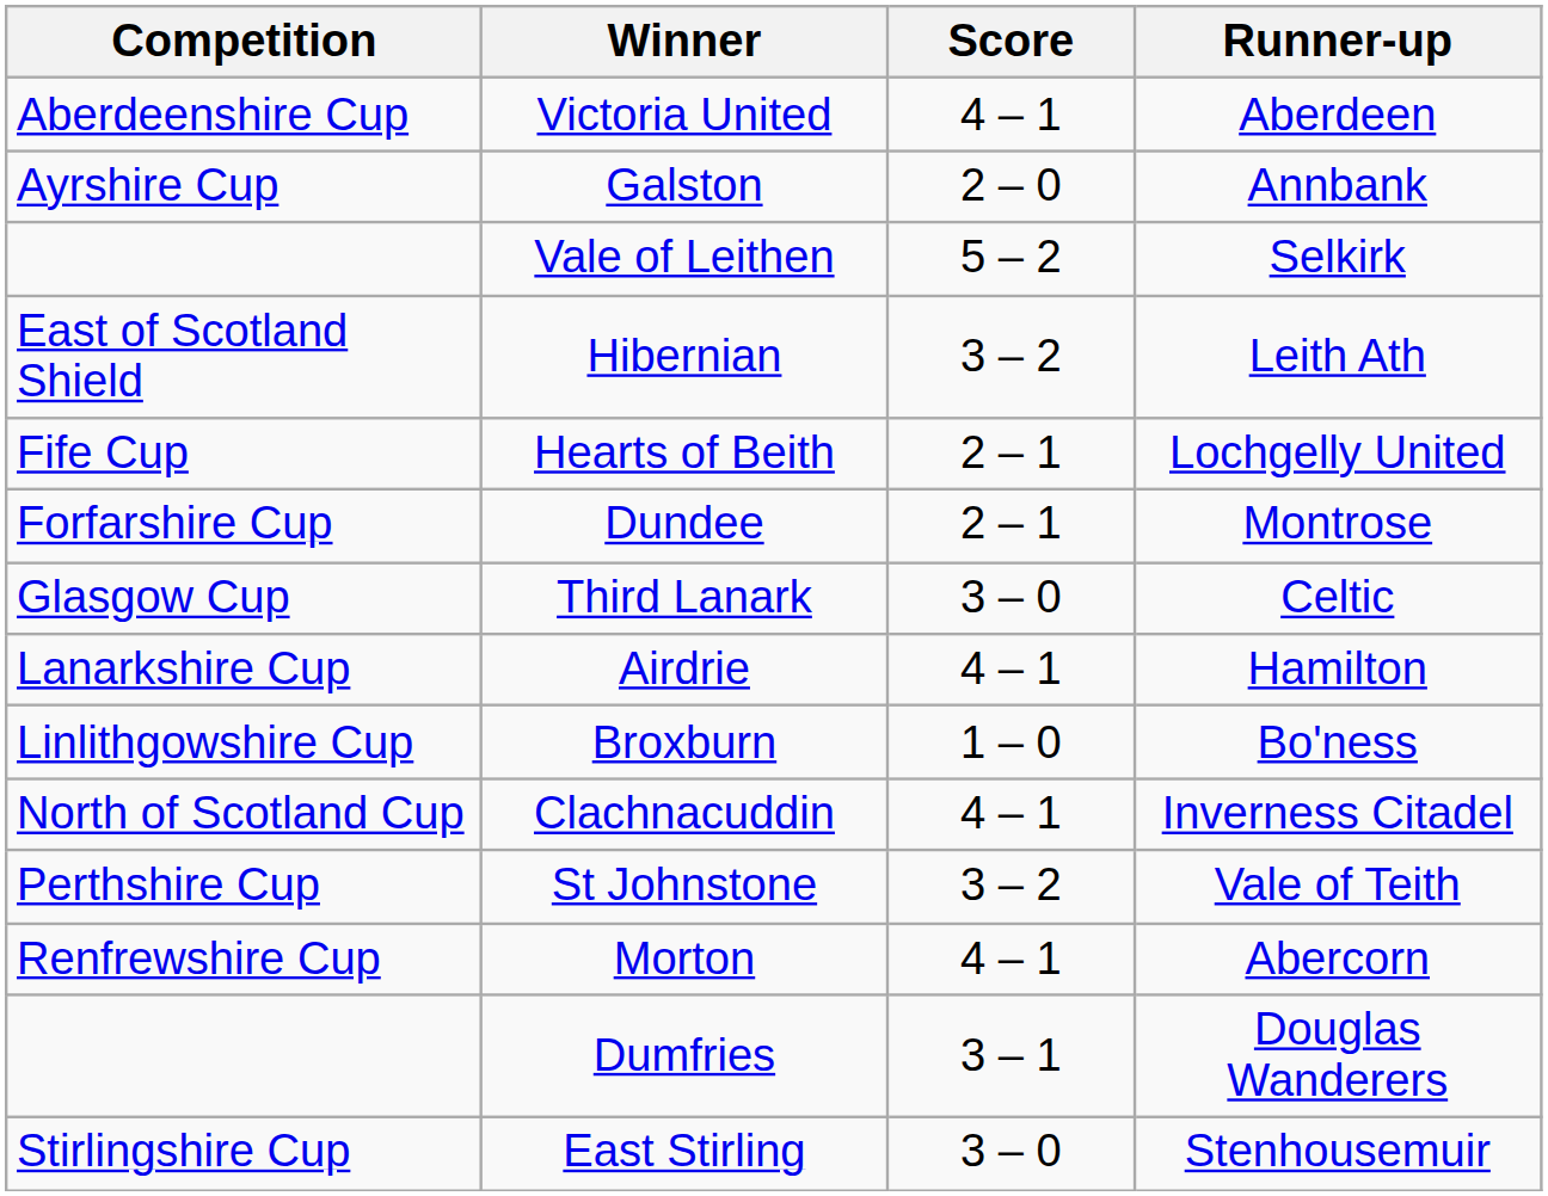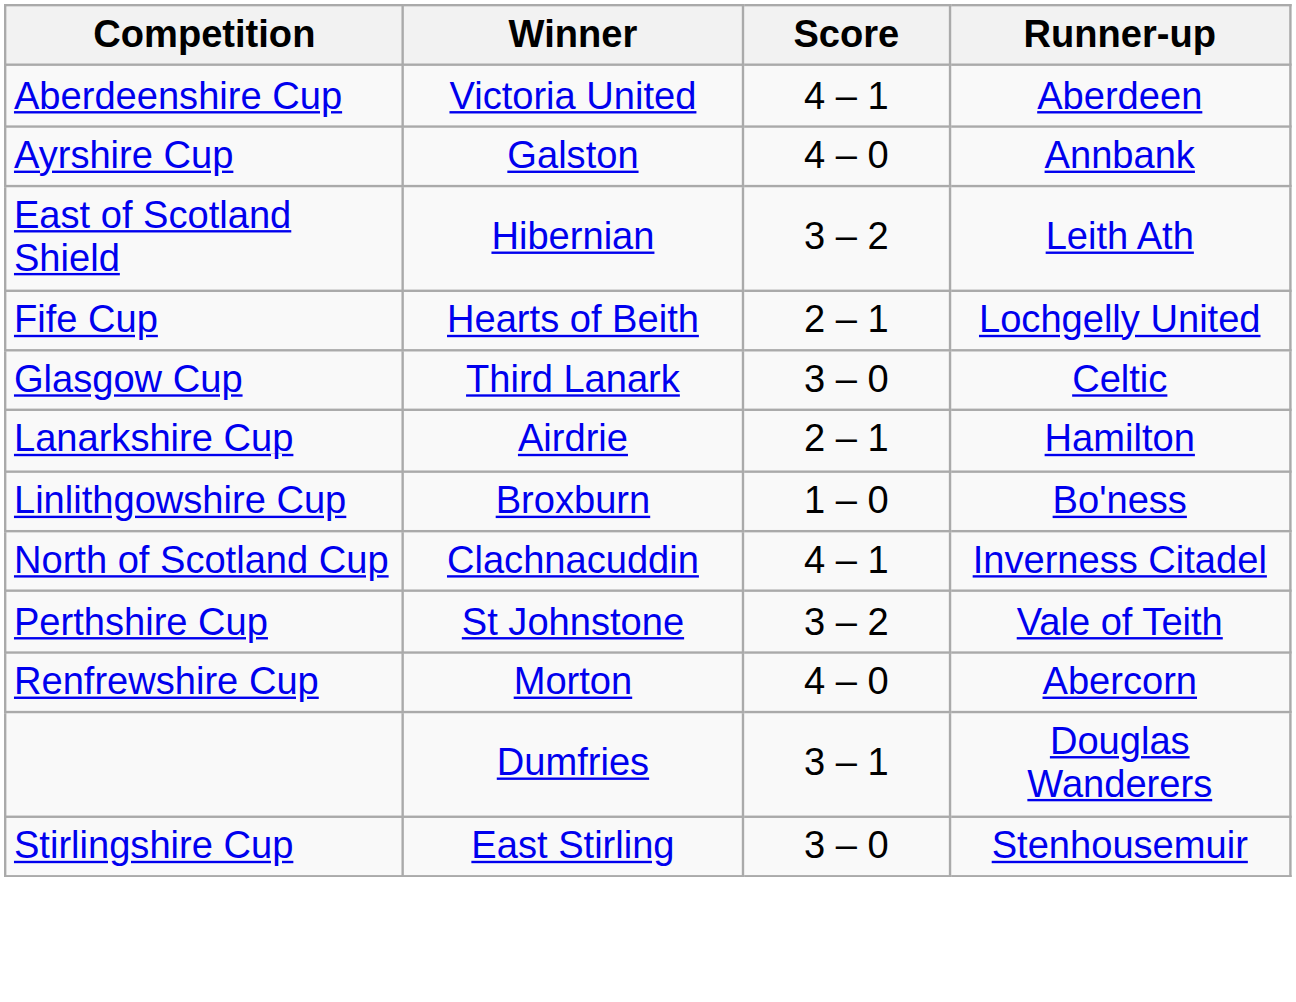Galston | Score: 2 – 0 -> 4 – 0
- row: Vale of Leithen | 5 – 2 | Selkirk
- row: Forfarshire Cup | Dundee | 2 – 1 | Montrose
Airdrie | Score: 4 – 1 -> 2 – 1
Morton | Score: 4 – 1 -> 4 – 0
